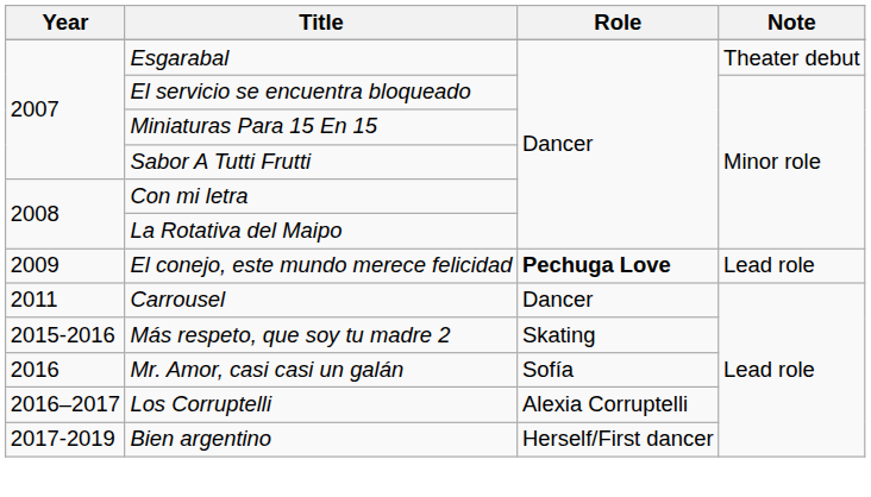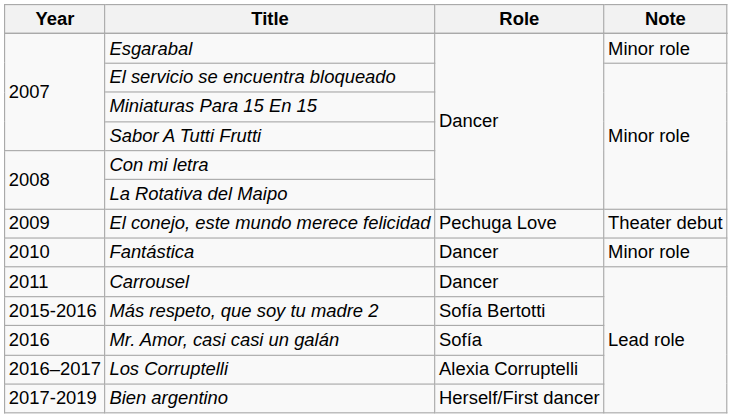Esgarabal | Note: Theater debut -> Minor role
El conejo, este mundo merece felicidad | Role: bold -> normal
El conejo, este mundo merece felicidad | Note: Lead role -> Theater debut
+ row: 2010 | Fantástica | Dancer | Minor role
Más respeto, que soy tu madre 2 | Role: Skating -> Sofía Bertotti
